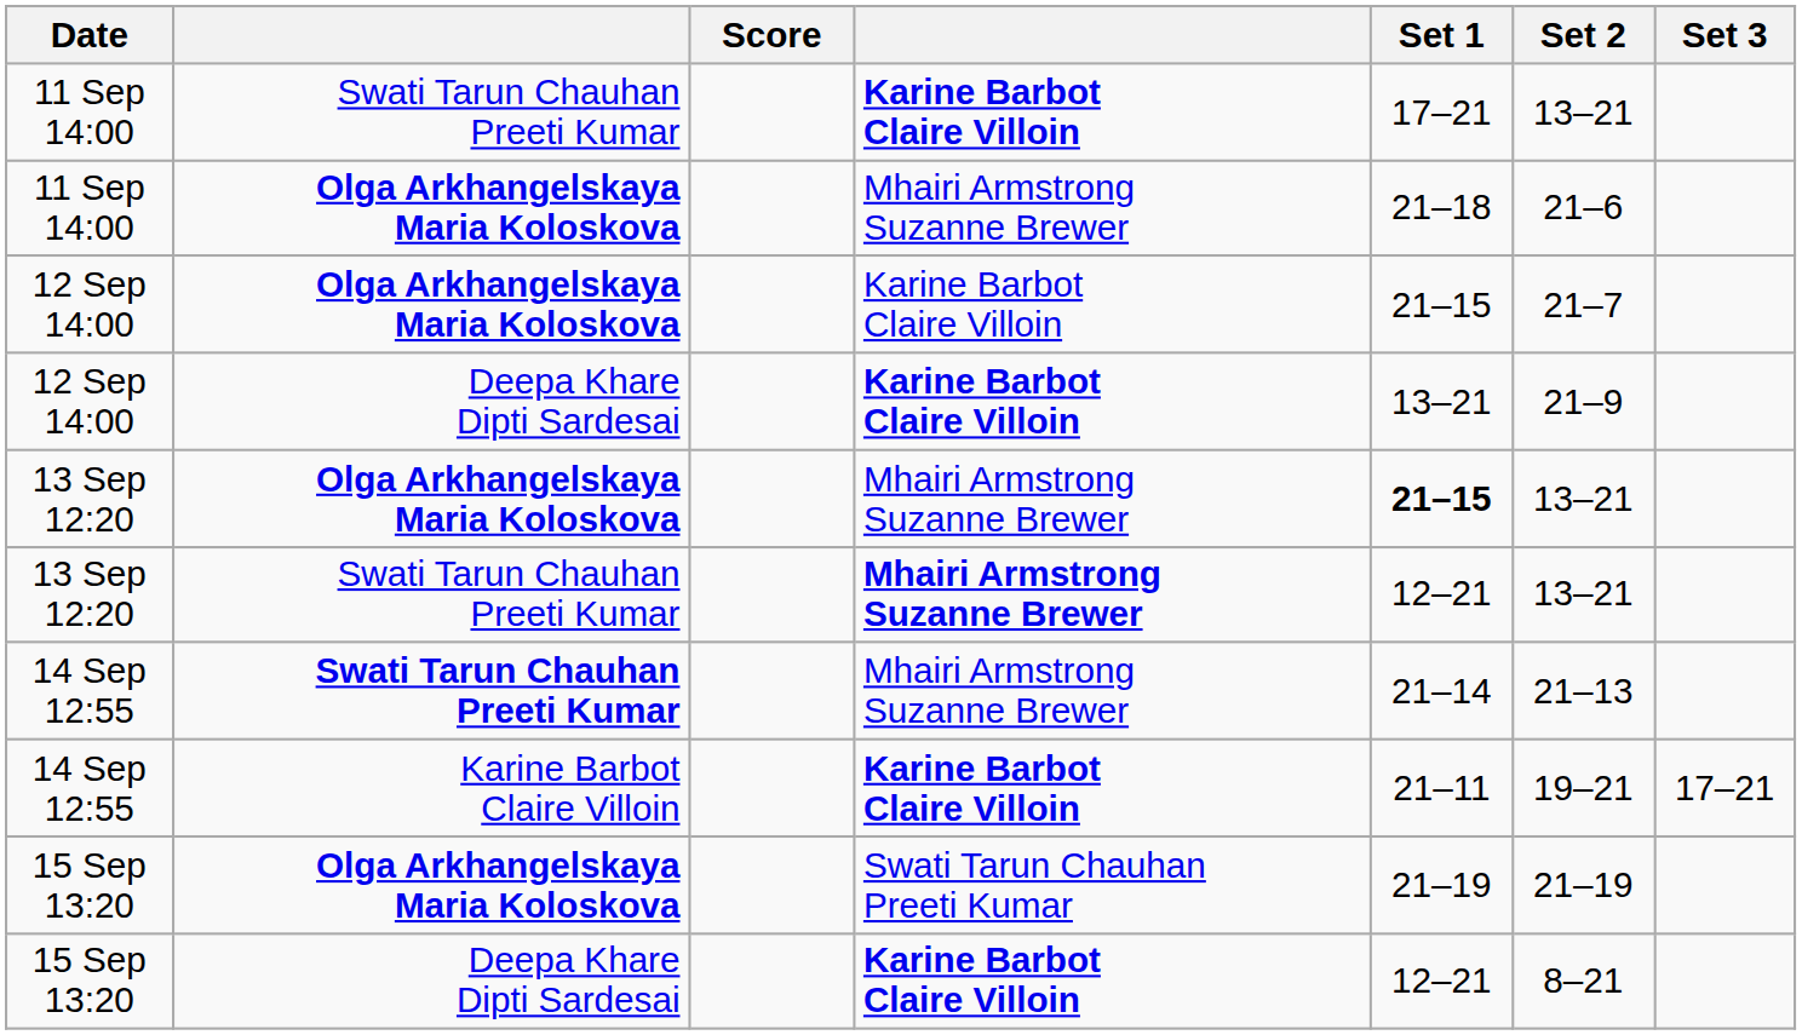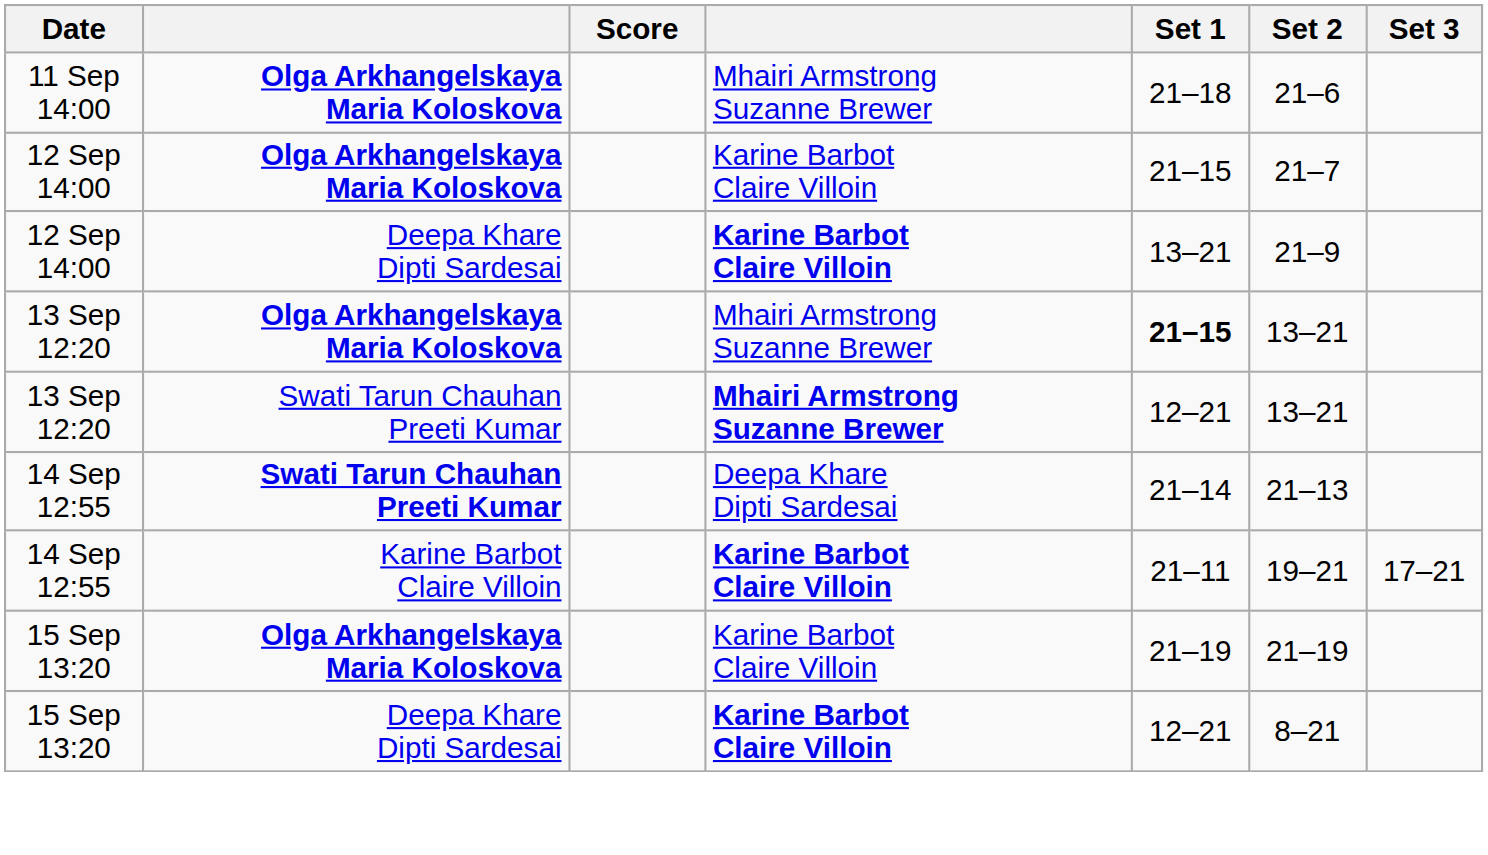- row: 11 Sep 14:00 | Swati Tarun Chauhan Preeti Kumar | Karine Barbot Claire Villoin | 17–21 | 13–21
14 Sep 12:55 / Swati Tarun Chauhan Preeti Kumar | column 4: Mhairi Armstrong Suzanne Brewer -> Deepa Khare Dipti Sardesai
15 Sep 13:20 / Olga Arkhangelskaya Maria Koloskova | column 4: Swati Tarun Chauhan Preeti Kumar -> Karine Barbot Claire Villoin
